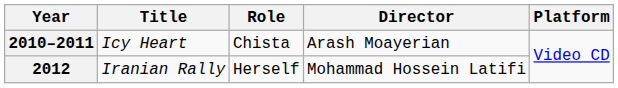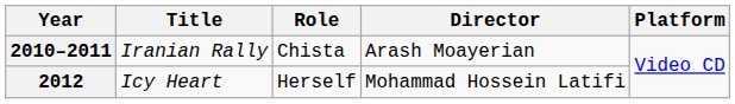2010–2011 | Title: Icy Heart -> Iranian Rally
2012 | Title: Iranian Rally -> Icy Heart
